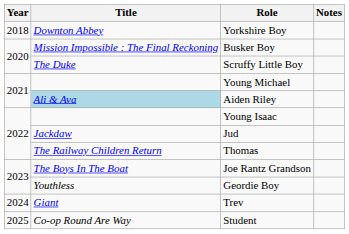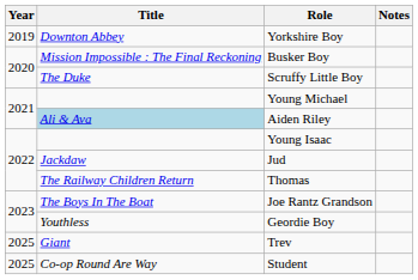Yorkshire Boy | Year: 2018 -> 2019
Trev | Year: 2024 -> 2025
